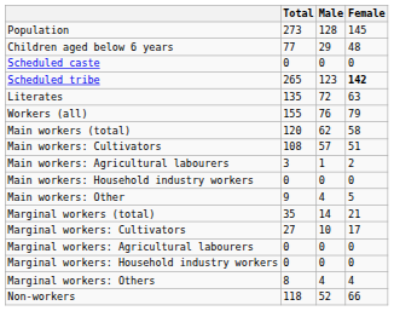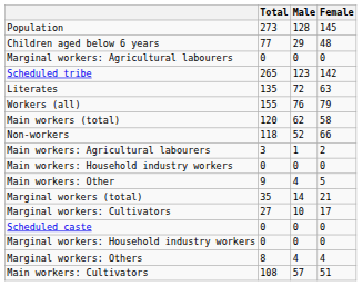rows swapped: Scheduled caste <-> Marginal workers: Agricultural labourers
Scheduled tribe | Female: bold -> normal
rows swapped: Main workers: Cultivators <-> Non-workers
